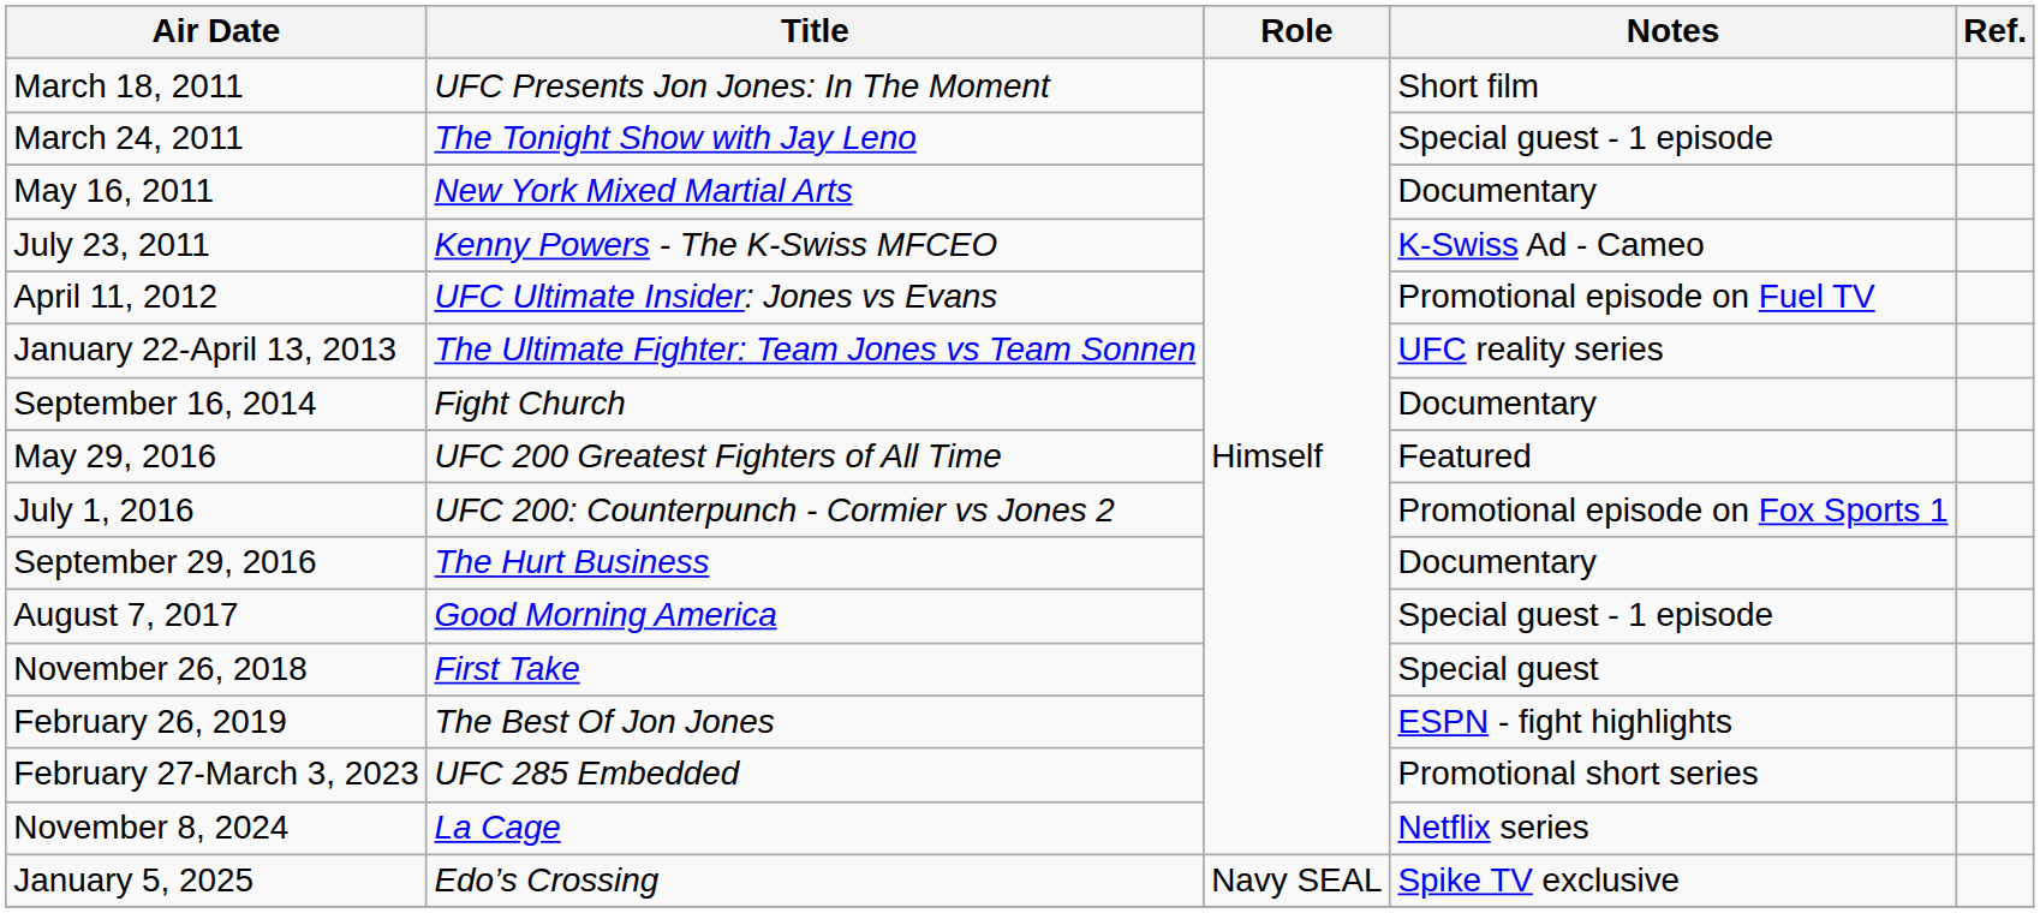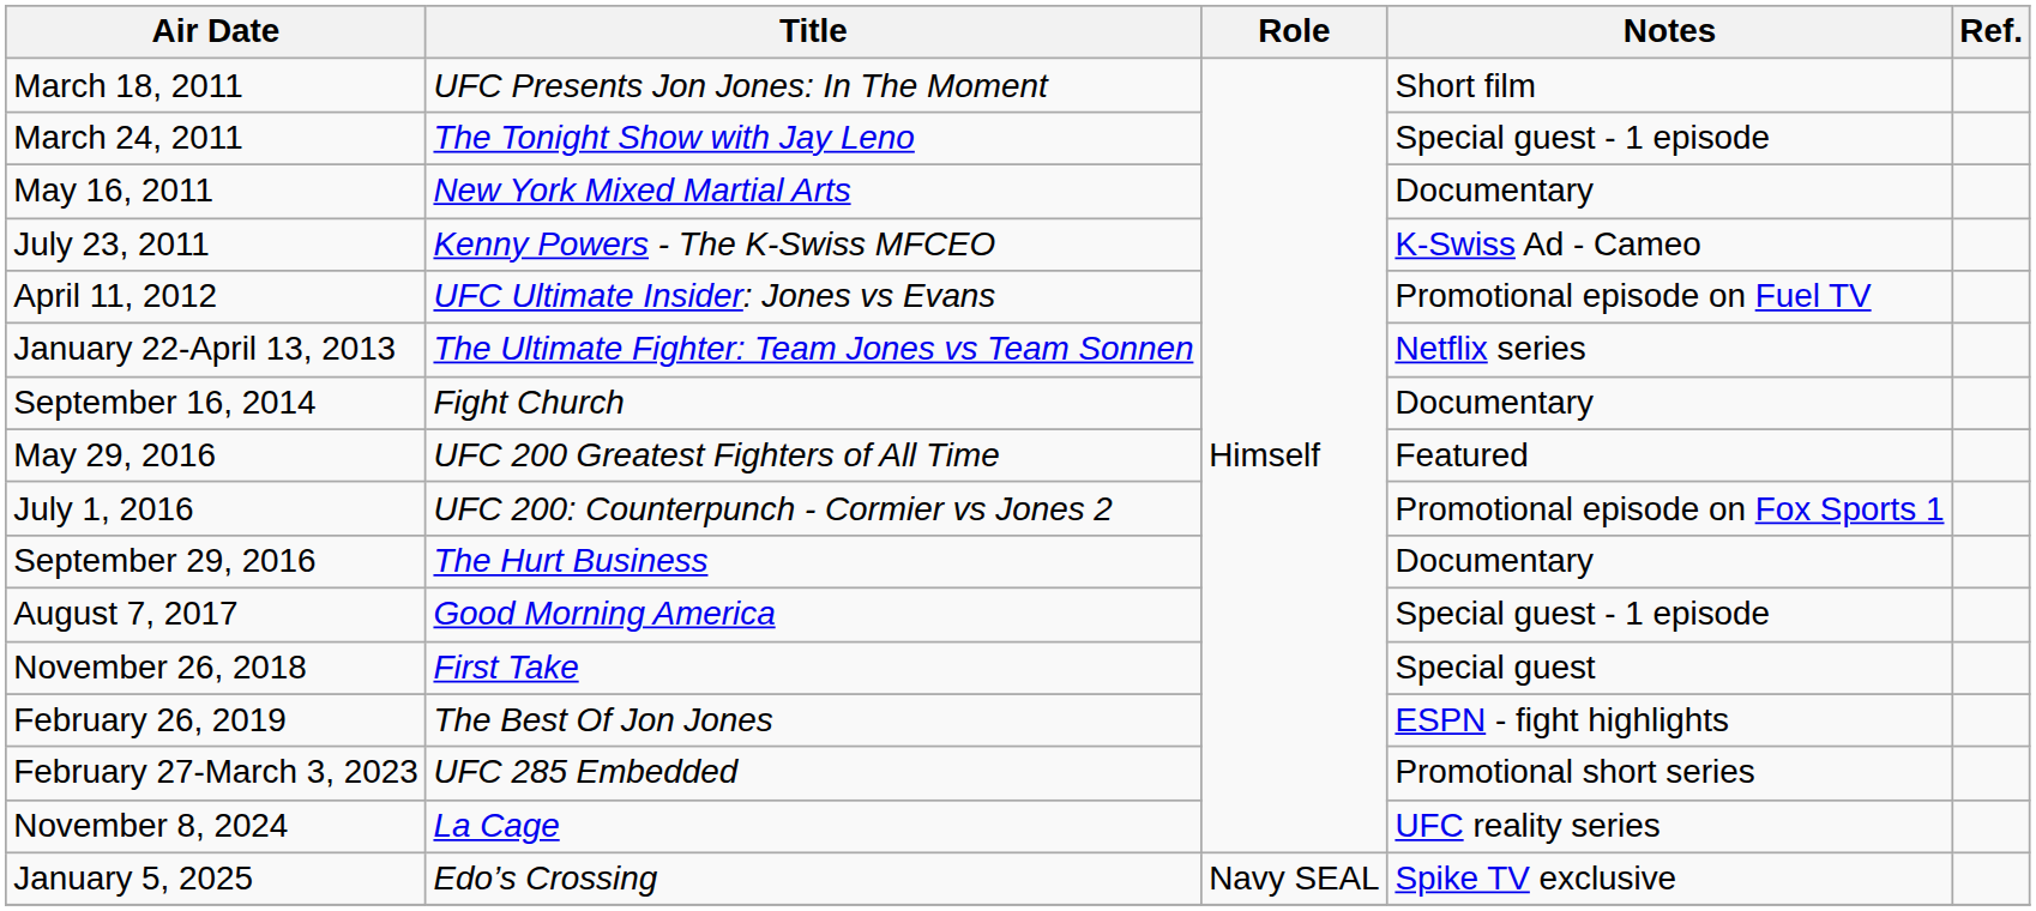January 22-April 13, 2013 | Notes: UFC reality series -> Netflix series
November 8, 2024 | Notes: Netflix series -> UFC reality series
